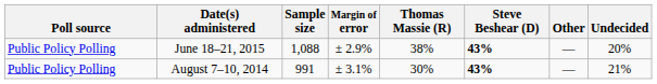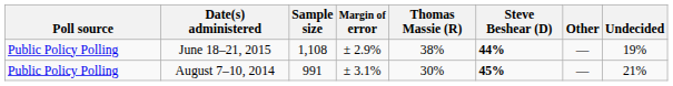June 18–21, 2015 | Sample size: 1,088 -> 1,108
June 18–21, 2015 | Steve Beshear (D): 43% -> 44%
June 18–21, 2015 | Undecided: 20% -> 19%
August 7–10, 2014 | Steve Beshear (D): 43% -> 45%
